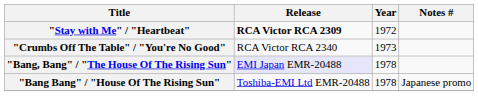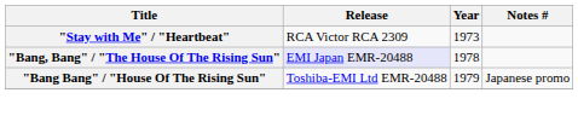"Stay with Me" / "Heartbeat" | Release: bold -> normal
"Stay with Me" / "Heartbeat" | Year: 1972 -> 1973
- row: "Crumbs Off The Table" / "You're No Good" | RCA Victor RCA 2340 | 1973
"Bang Bang" / "House Of The Rising Sun" | Year: 1978 -> 1979
